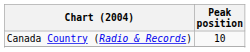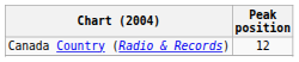Canada Country (Radio & Records) | Peak position: 10 -> 12
